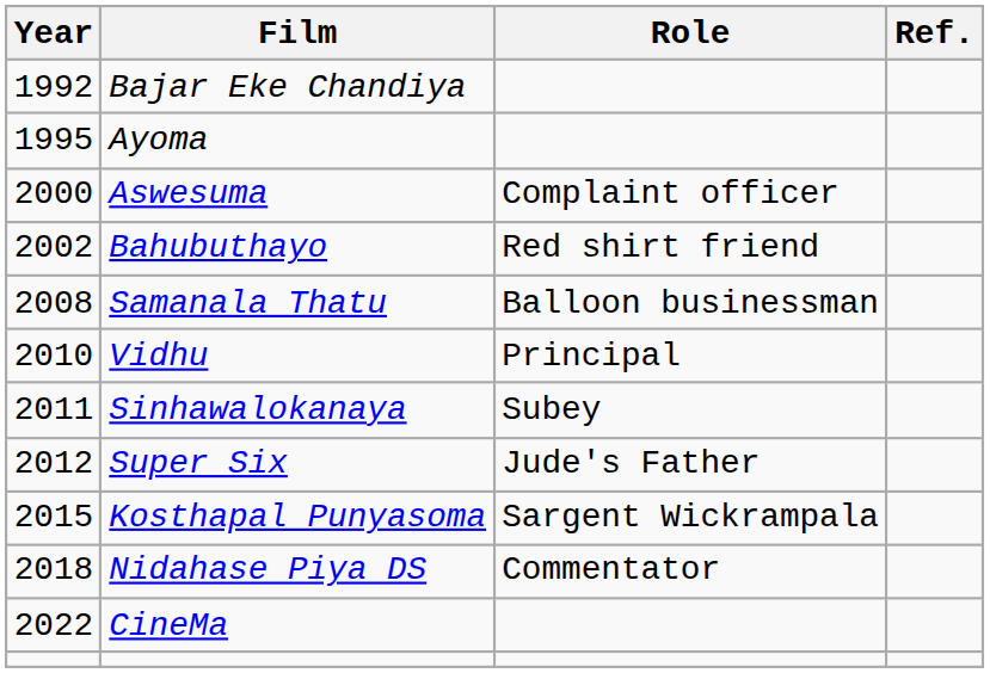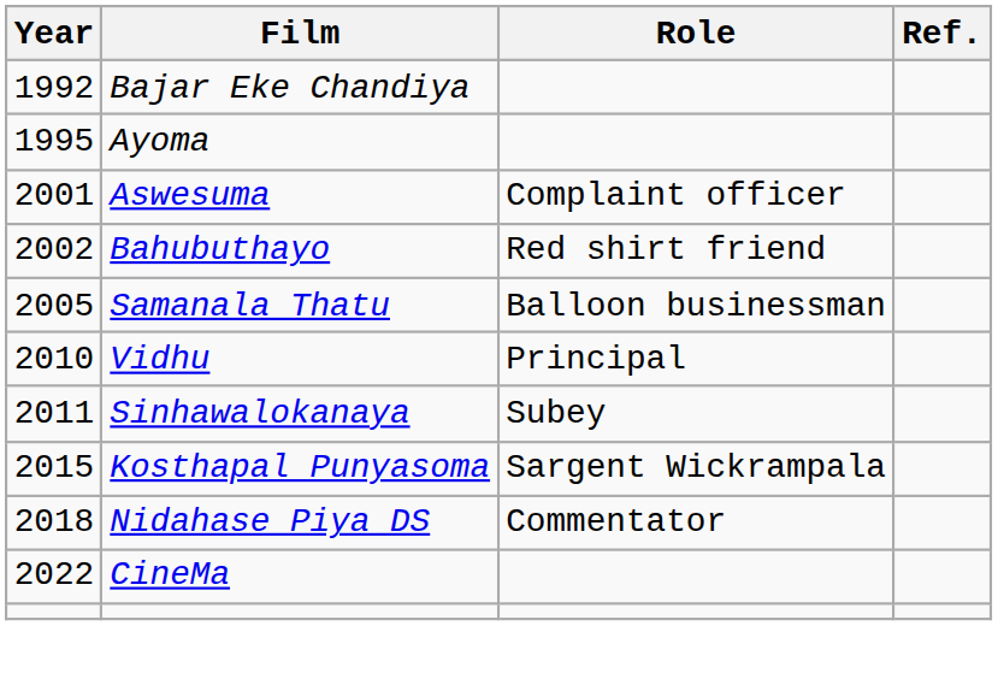Aswesuma | Year: 2000 -> 2001
Samanala Thatu | Year: 2008 -> 2005
- row: 2012 | Super Six | Jude's Father
